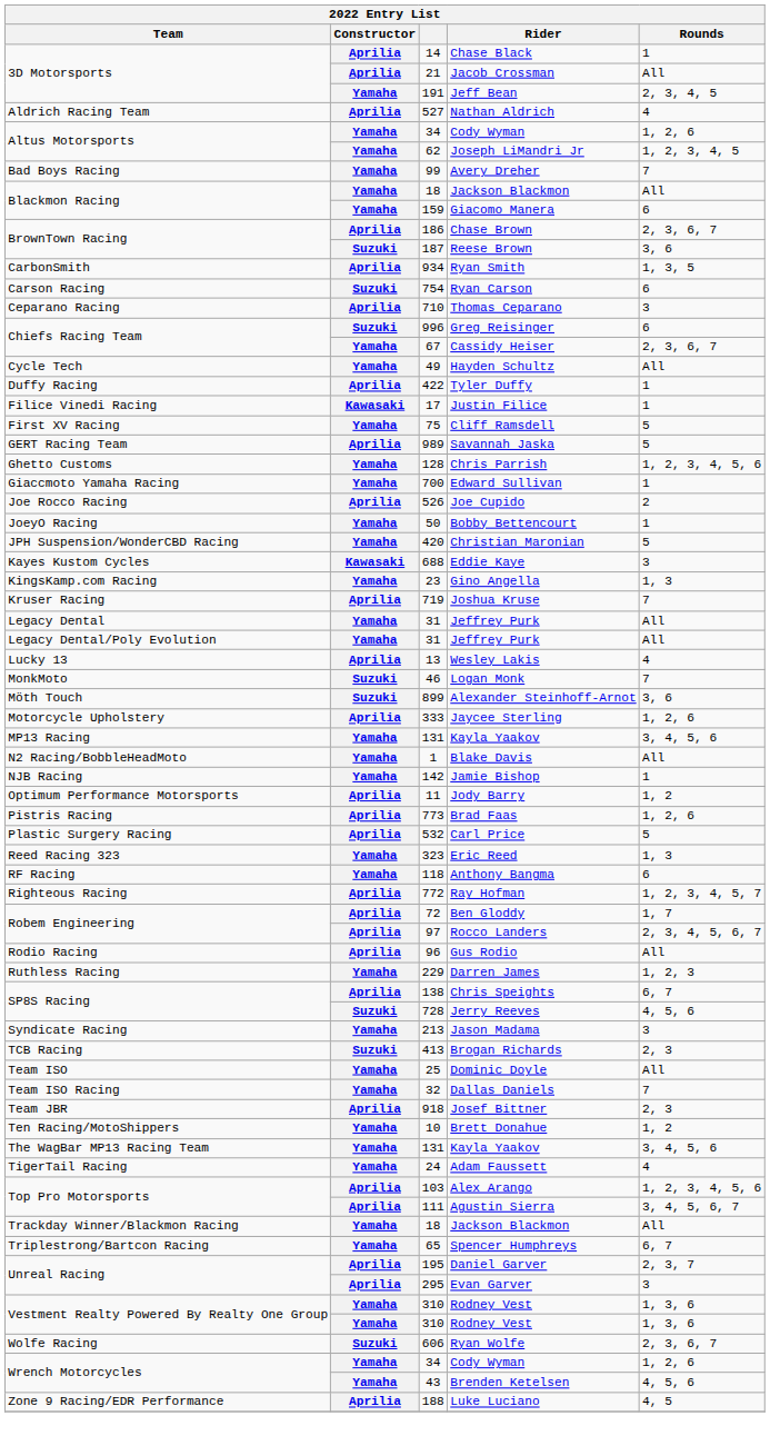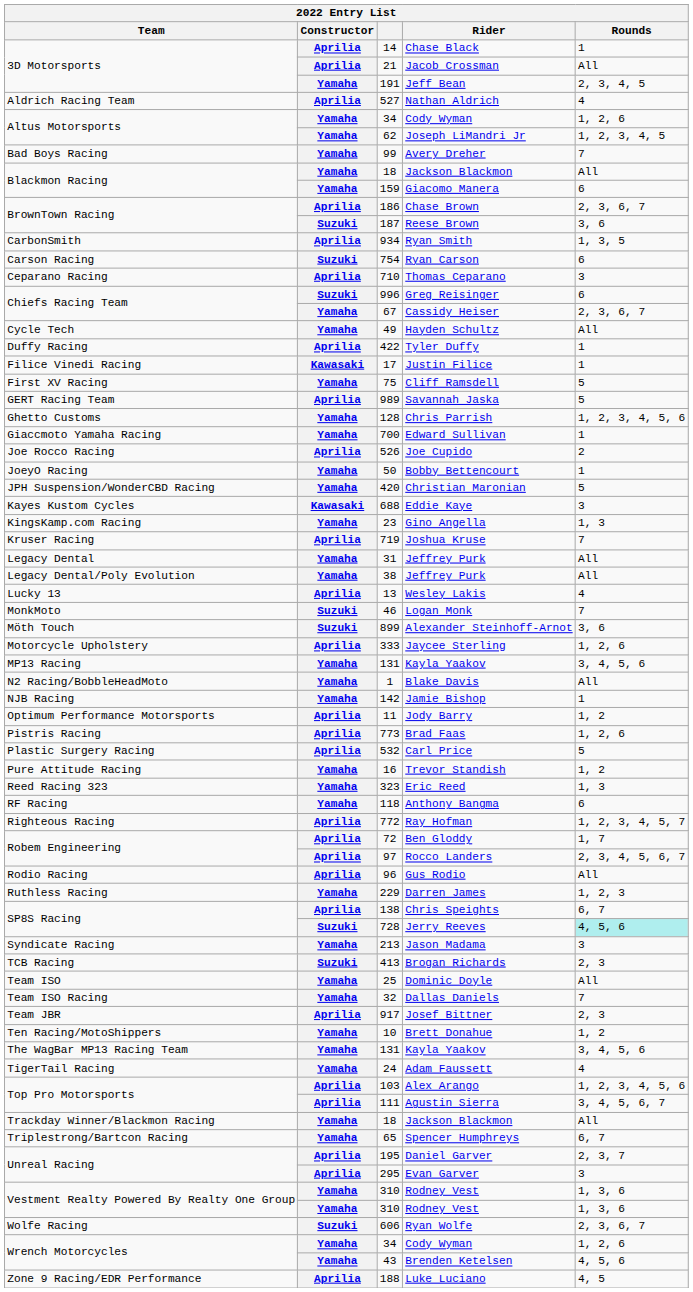Legacy Dental/Poly Evolution / Jeffrey Purk | column 3: 31 -> 38
+ row: Pure Attitude Racing | Yamaha | 16 | Trevor Standish | 1, 2
Jerry Reeves | Rounds: no background -> paleturquoise background
Josef Bittner | column 3: 918 -> 917
